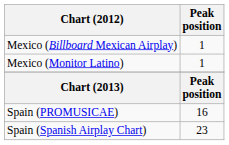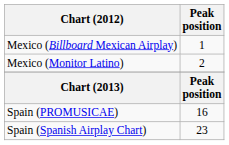Mexico (Monitor Latino) | Peak position: 1 -> 2
